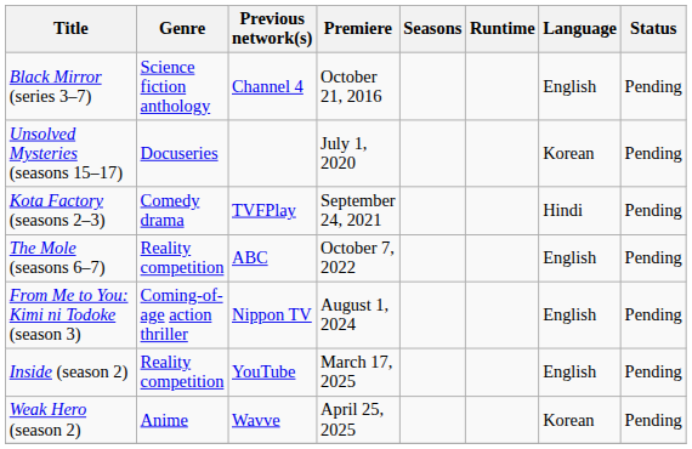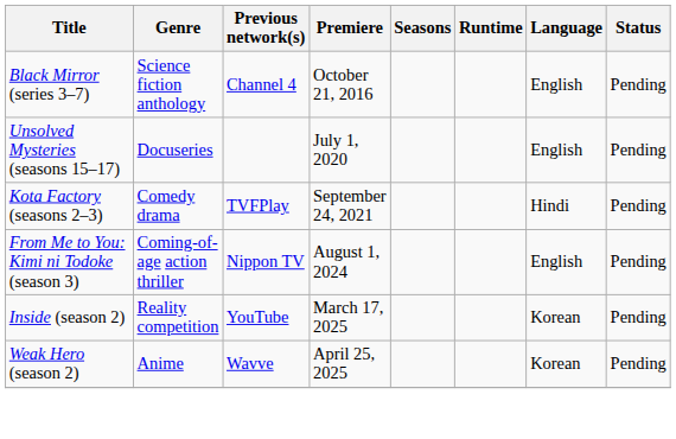Unsolved Mysteries (seasons 15–17) | Language: Korean -> English
- row: The Mole (seasons 6–7) | Reality competition | ABC | October 7, 2022 | English | Pending
Inside (season 2) | Language: English -> Korean
